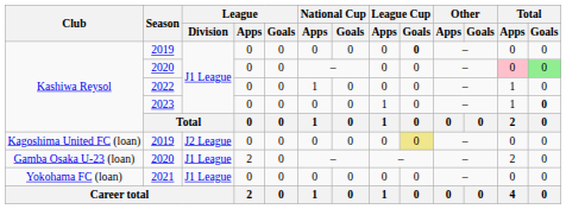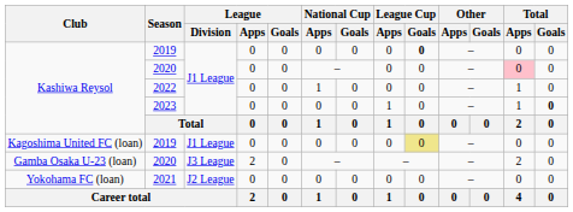Kashiwa Reysol / 2020 | Total / Goals: lightgreen background -> no background
Kagoshima United FC (loan) / 2019 | League / Division: J2 League -> J1 League
Gamba Osaka U-23 (loan) / 2020 | League / Division: J1 League -> J3 League
2021 | League / Division: J1 League -> J2 League
